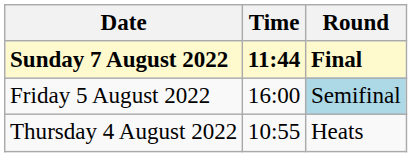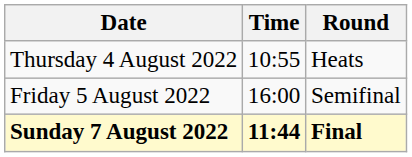rows swapped: Thursday 4 August 2022 <-> Sunday 7 August 2022
Friday 5 August 2022 | Round: lightblue background -> no background
